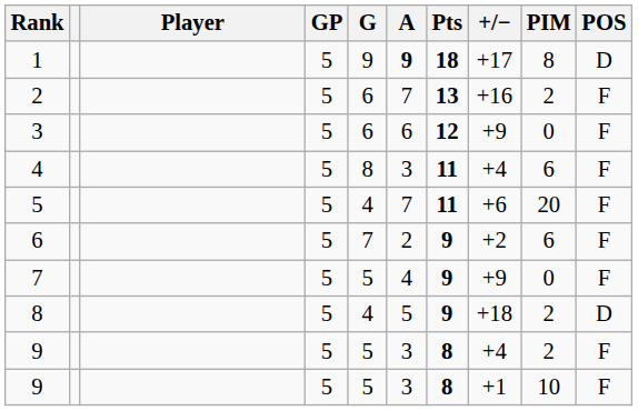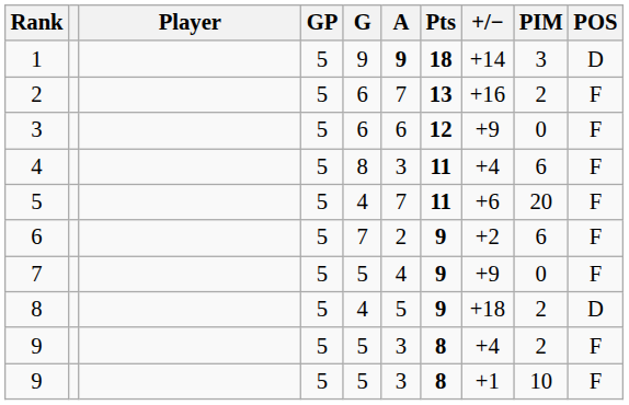1 | +/−: +17 -> +14
1 | PIM: 8 -> 3
